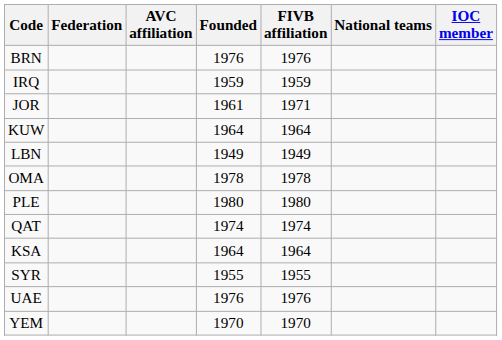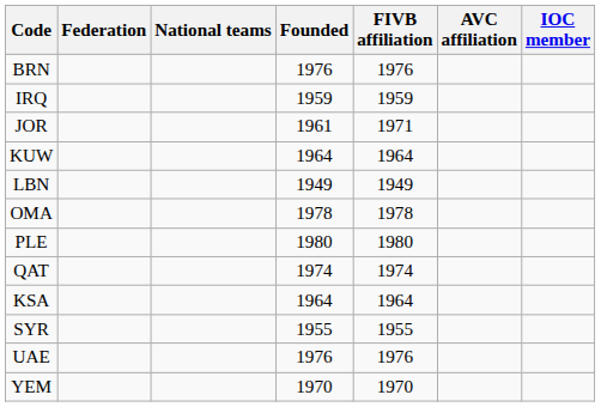columns swapped: National teams <-> AVC affiliation
